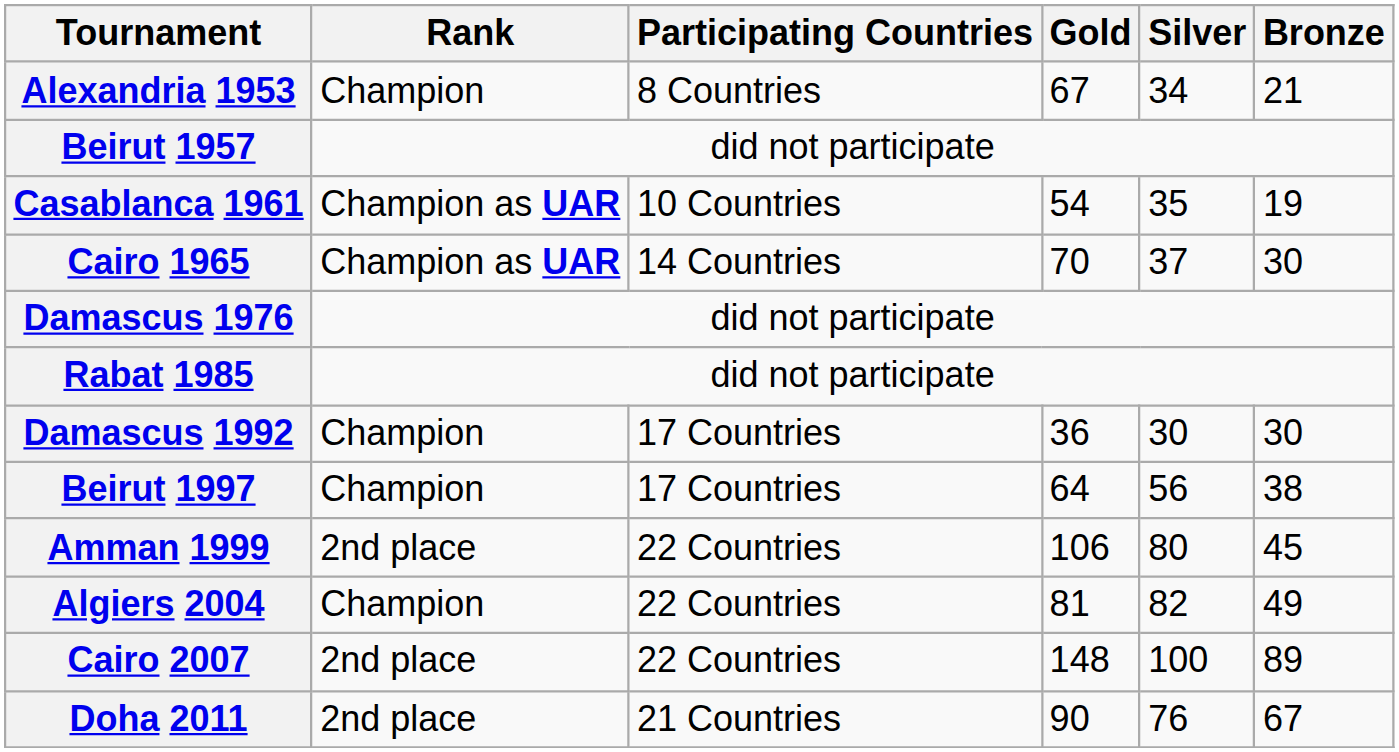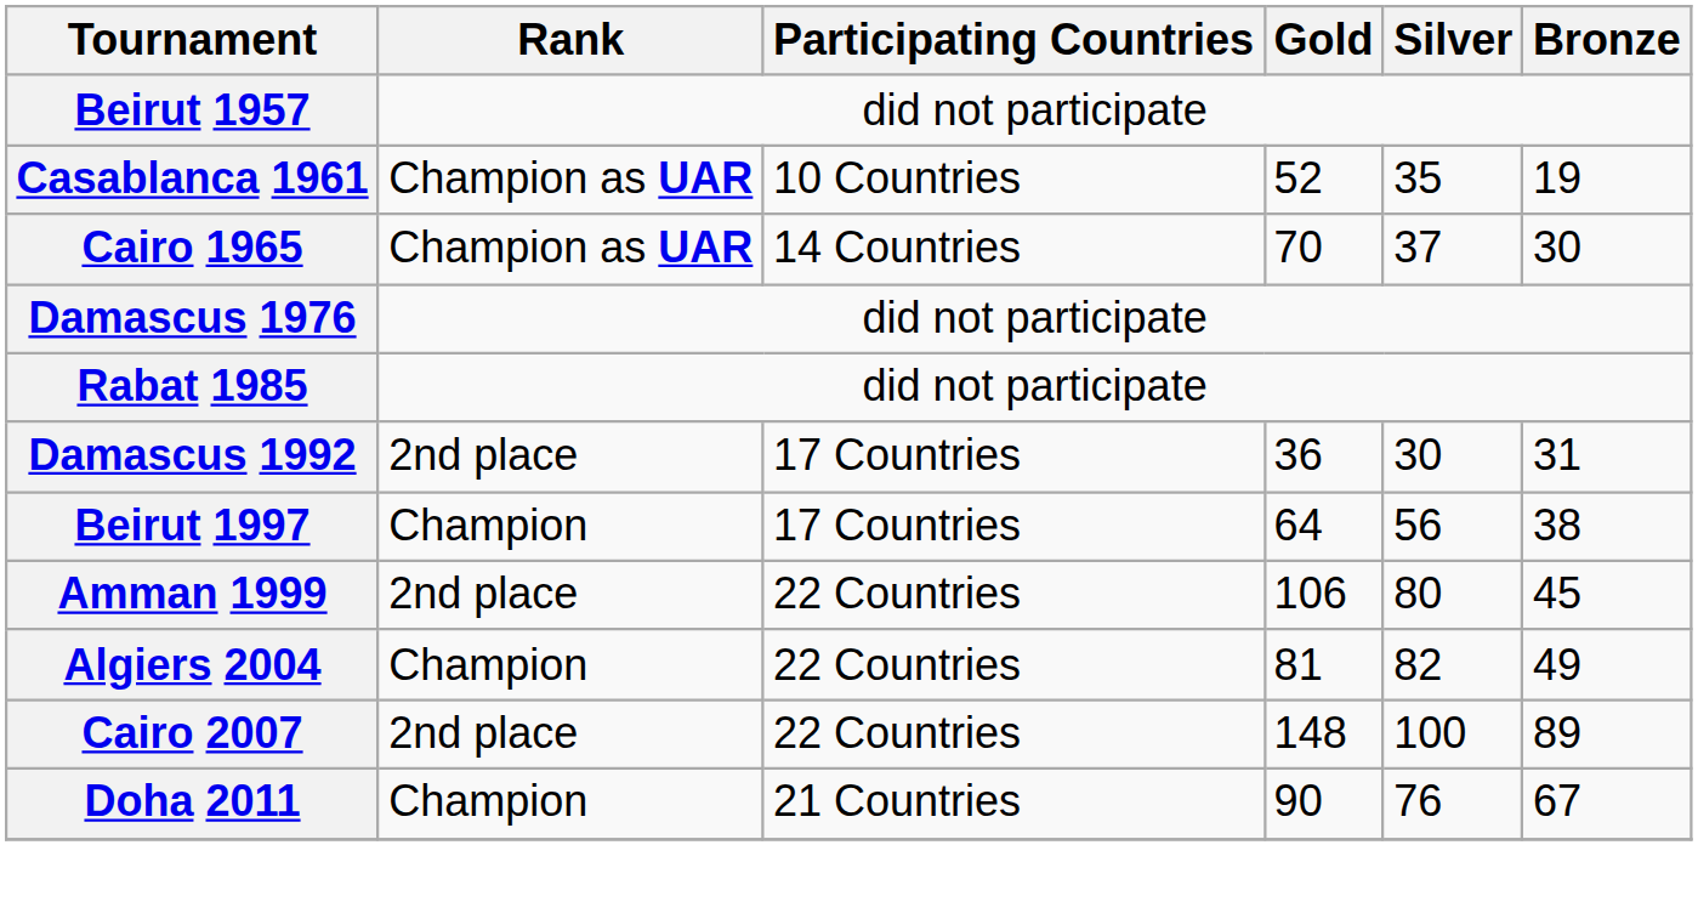- row: Alexandria 1953 | Champion | 8 Countries | 67 | 34 | 21
Casablanca 1961 | Gold: 54 -> 52
Damascus 1992 | Rank: Champion -> 2nd place
Damascus 1992 | Bronze: 30 -> 31
Doha 2011 | Rank: 2nd place -> Champion
